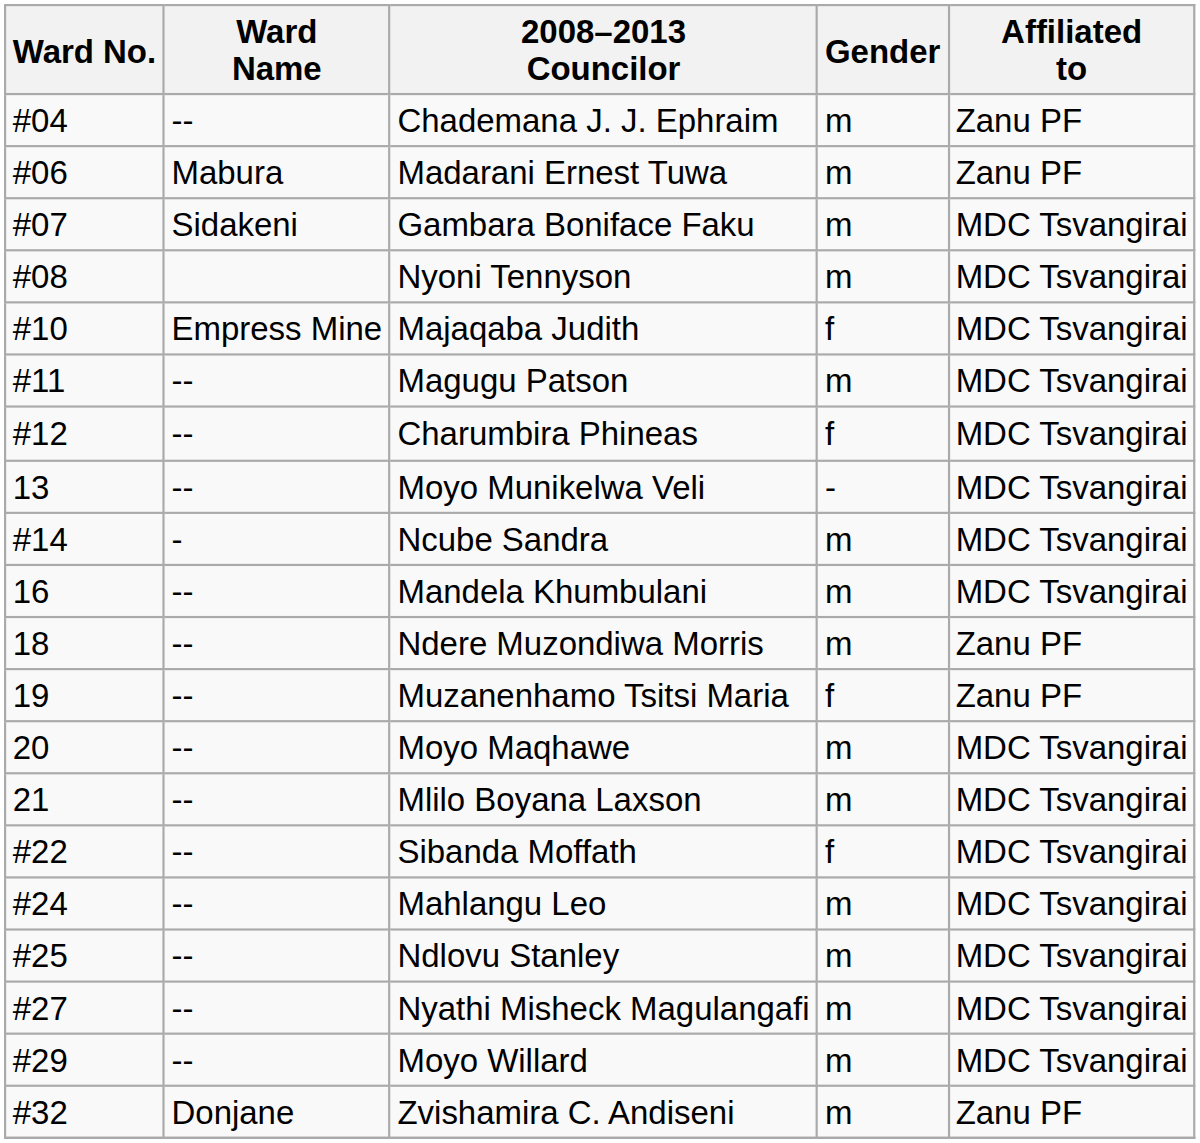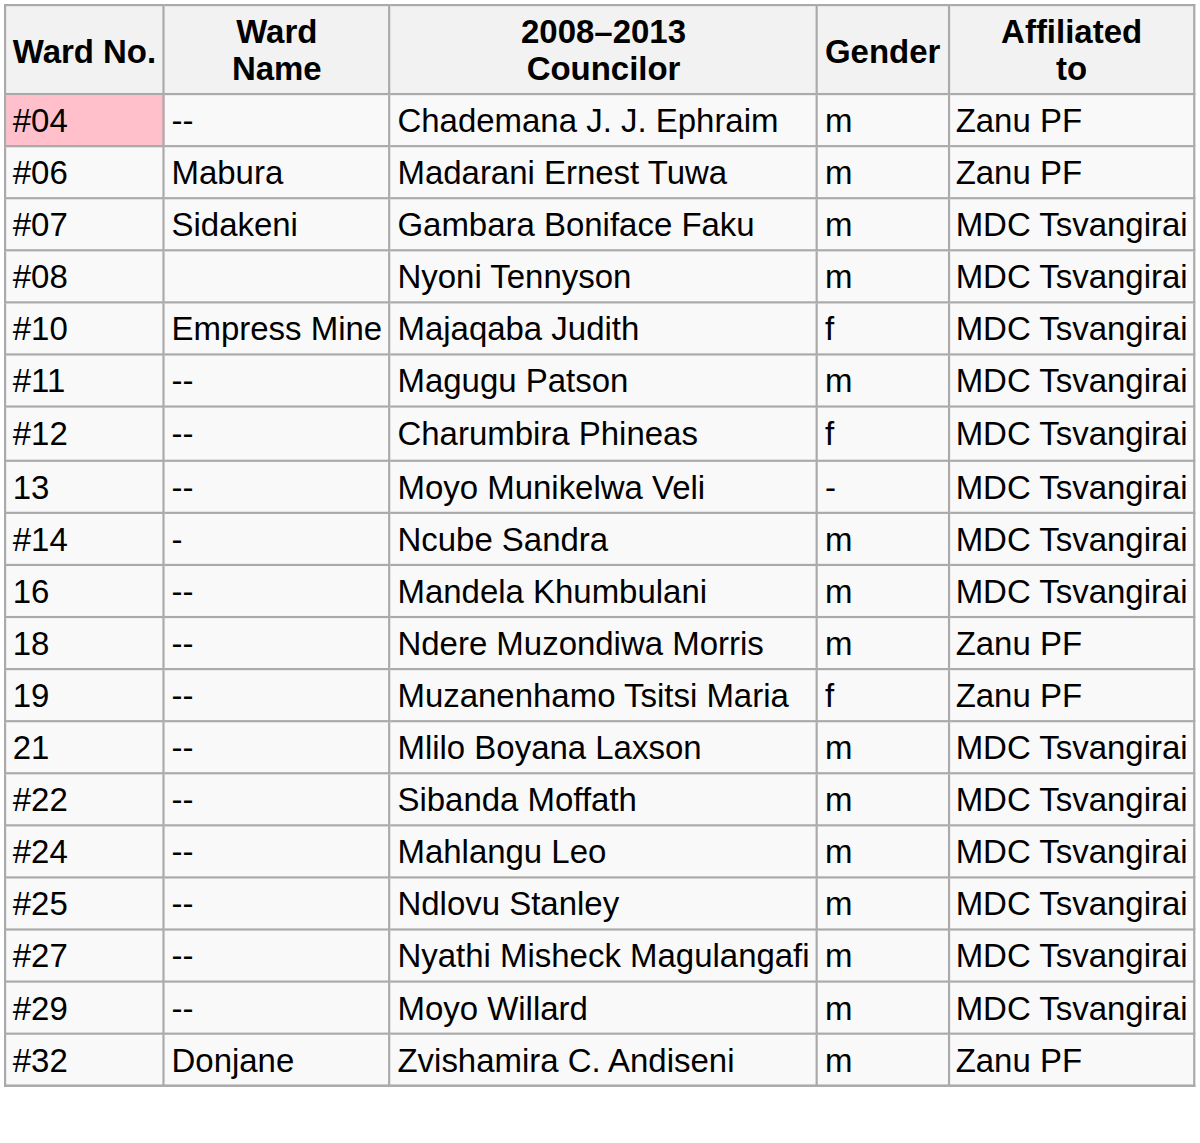Chademana J. J. Ephraim | Ward No.: no background -> pink background
- row: 20 | -- | Moyo Maqhawe | m | MDC Tsvangirai
Sibanda Moffath | Gender: f -> m
